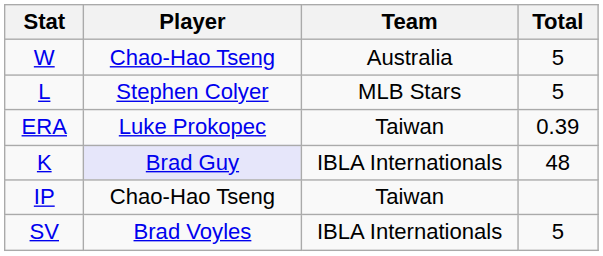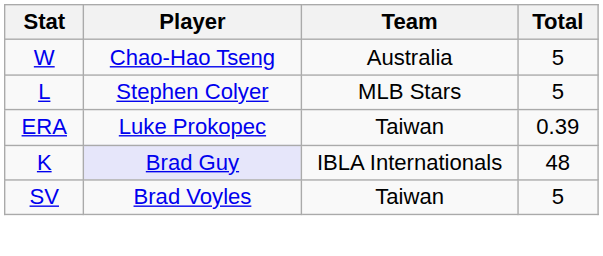- row: IP | Chao-Hao Tseng | Taiwan
SV | Team: IBLA Internationals -> Taiwan
